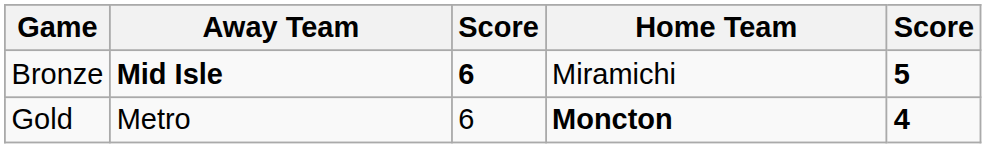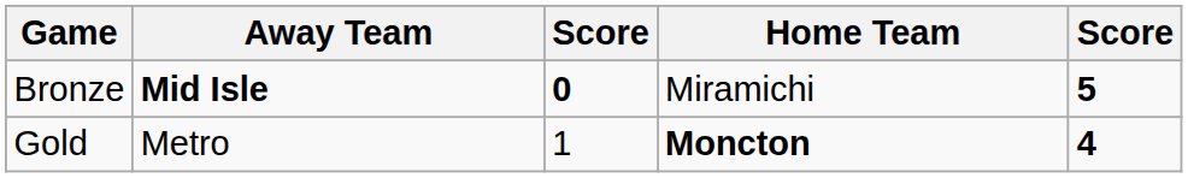Bronze | column 3: 6 -> 0
Gold | column 3: 6 -> 1
